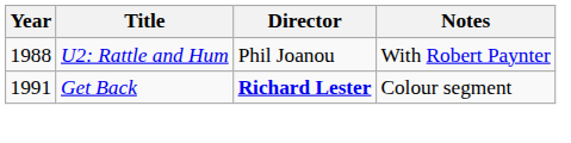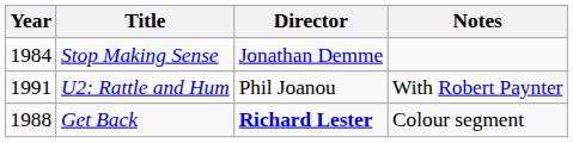+ row: 1984 | Stop Making Sense | Jonathan Demme
U2: Rattle and Hum | Year: 1988 -> 1991
Get Back | Year: 1991 -> 1988
